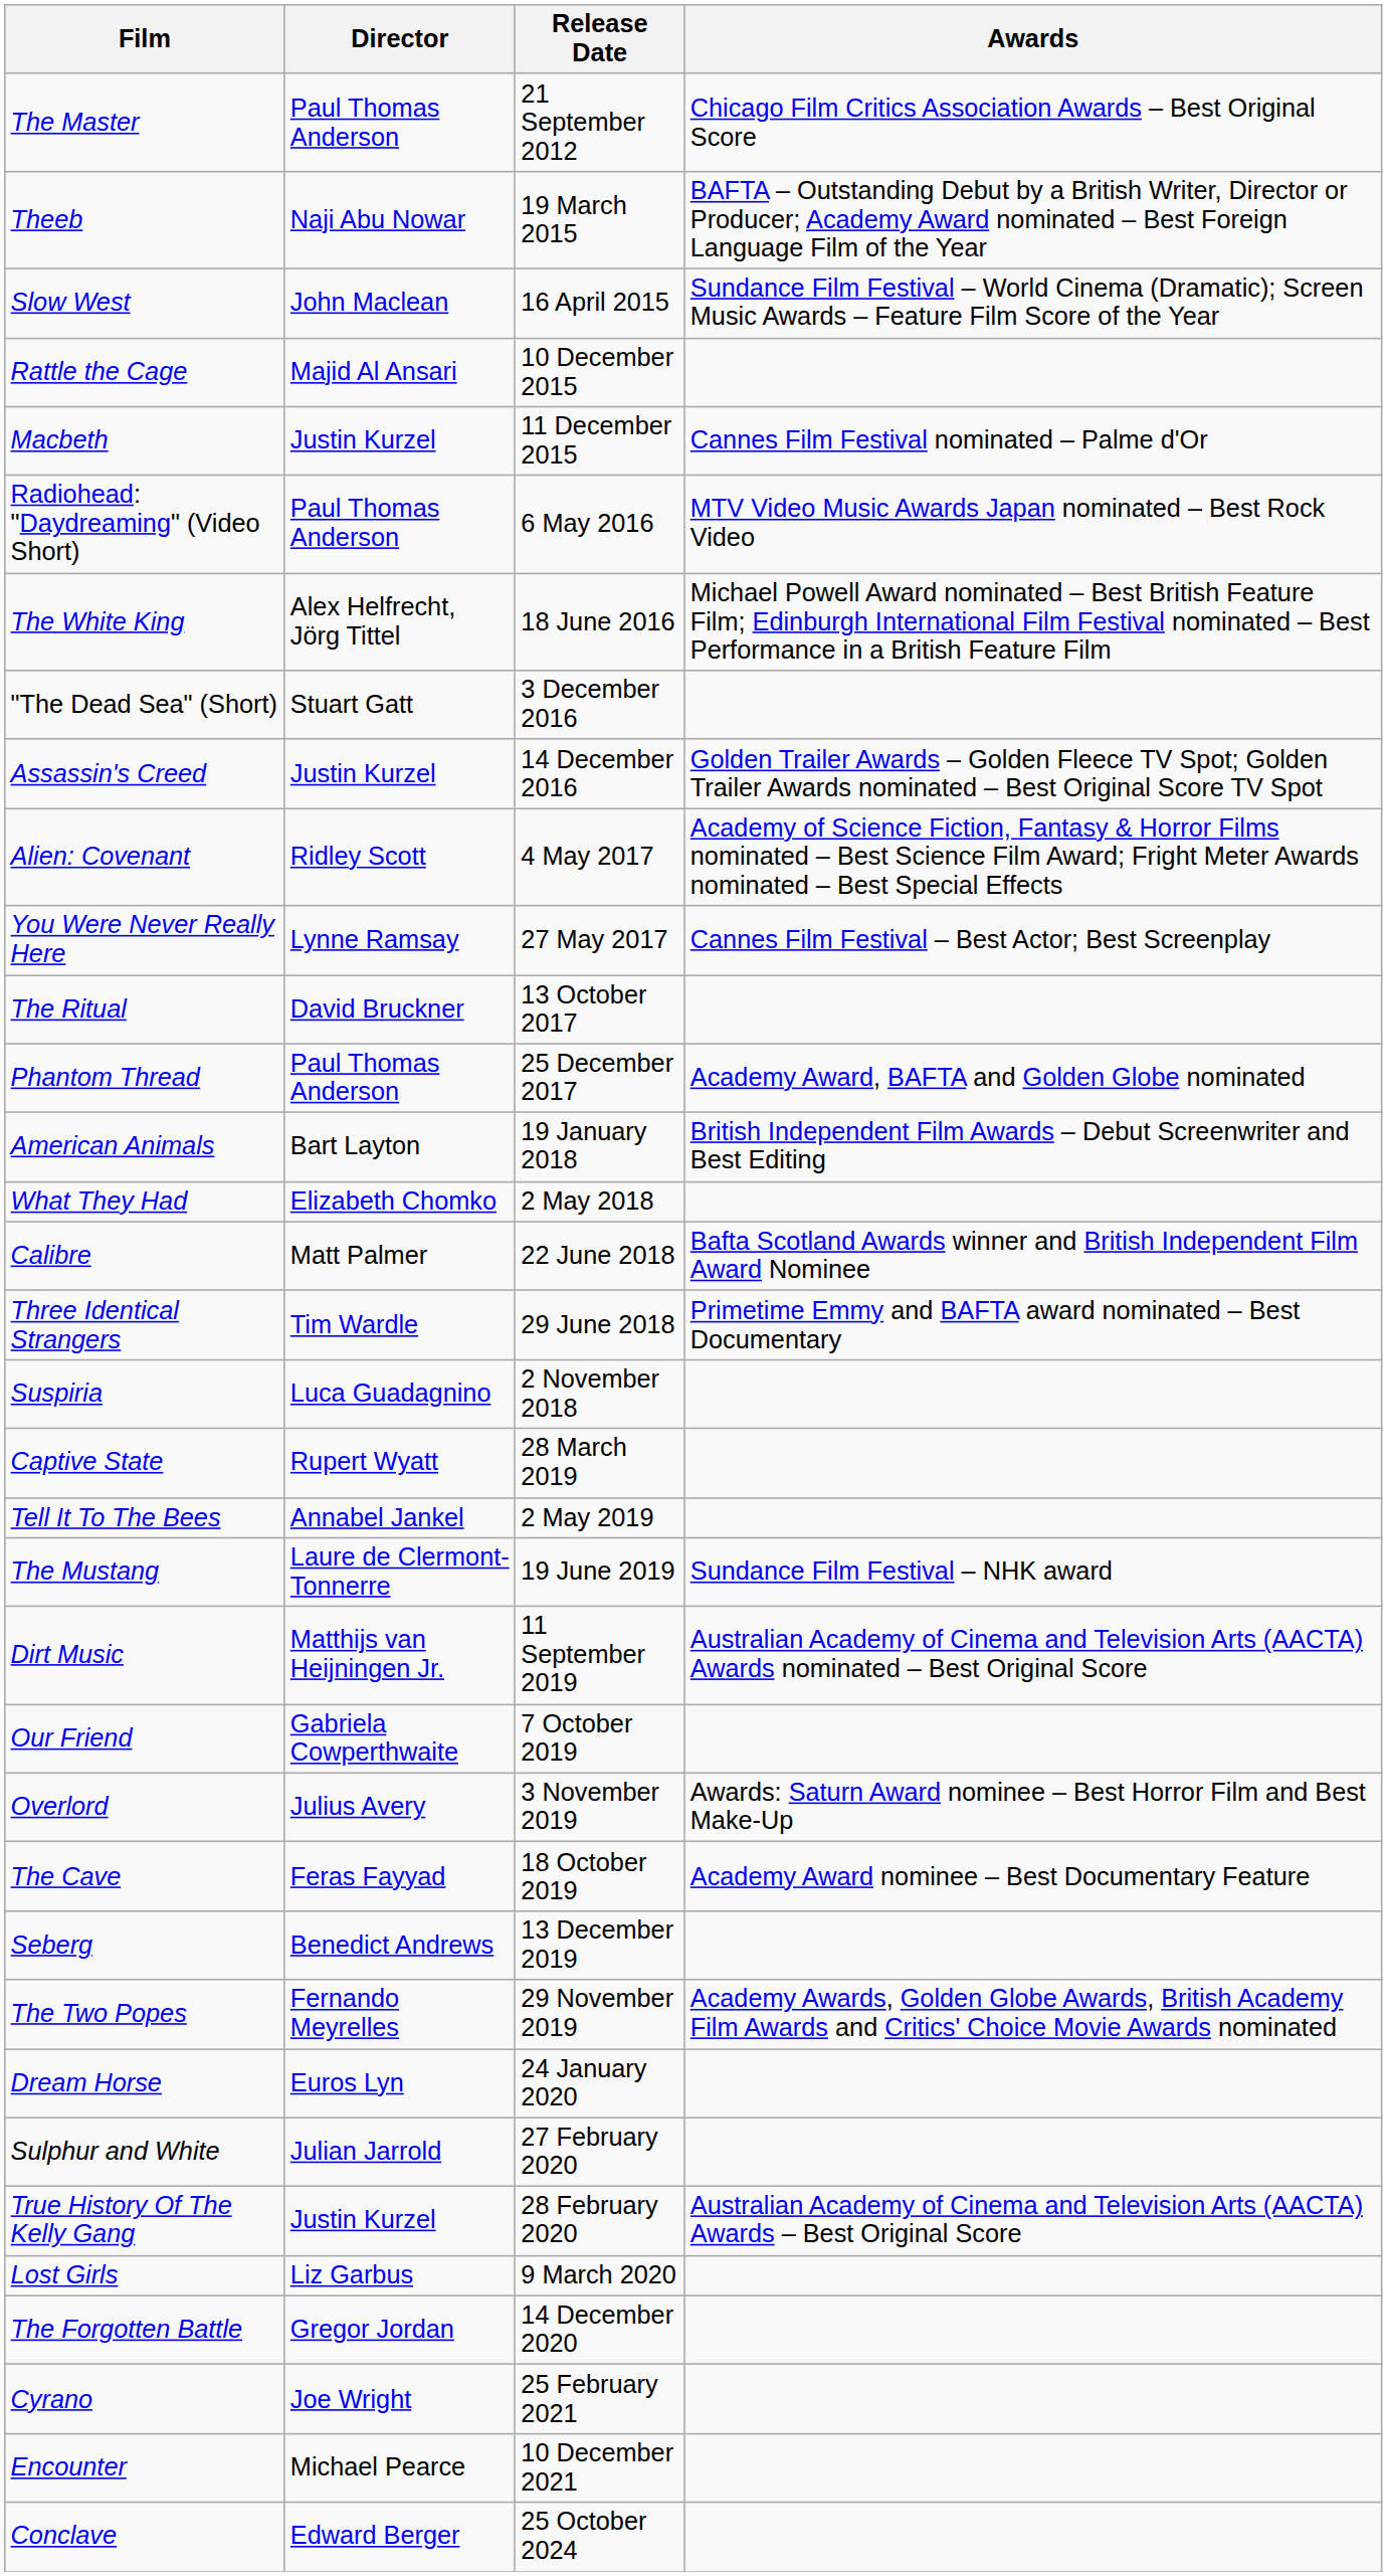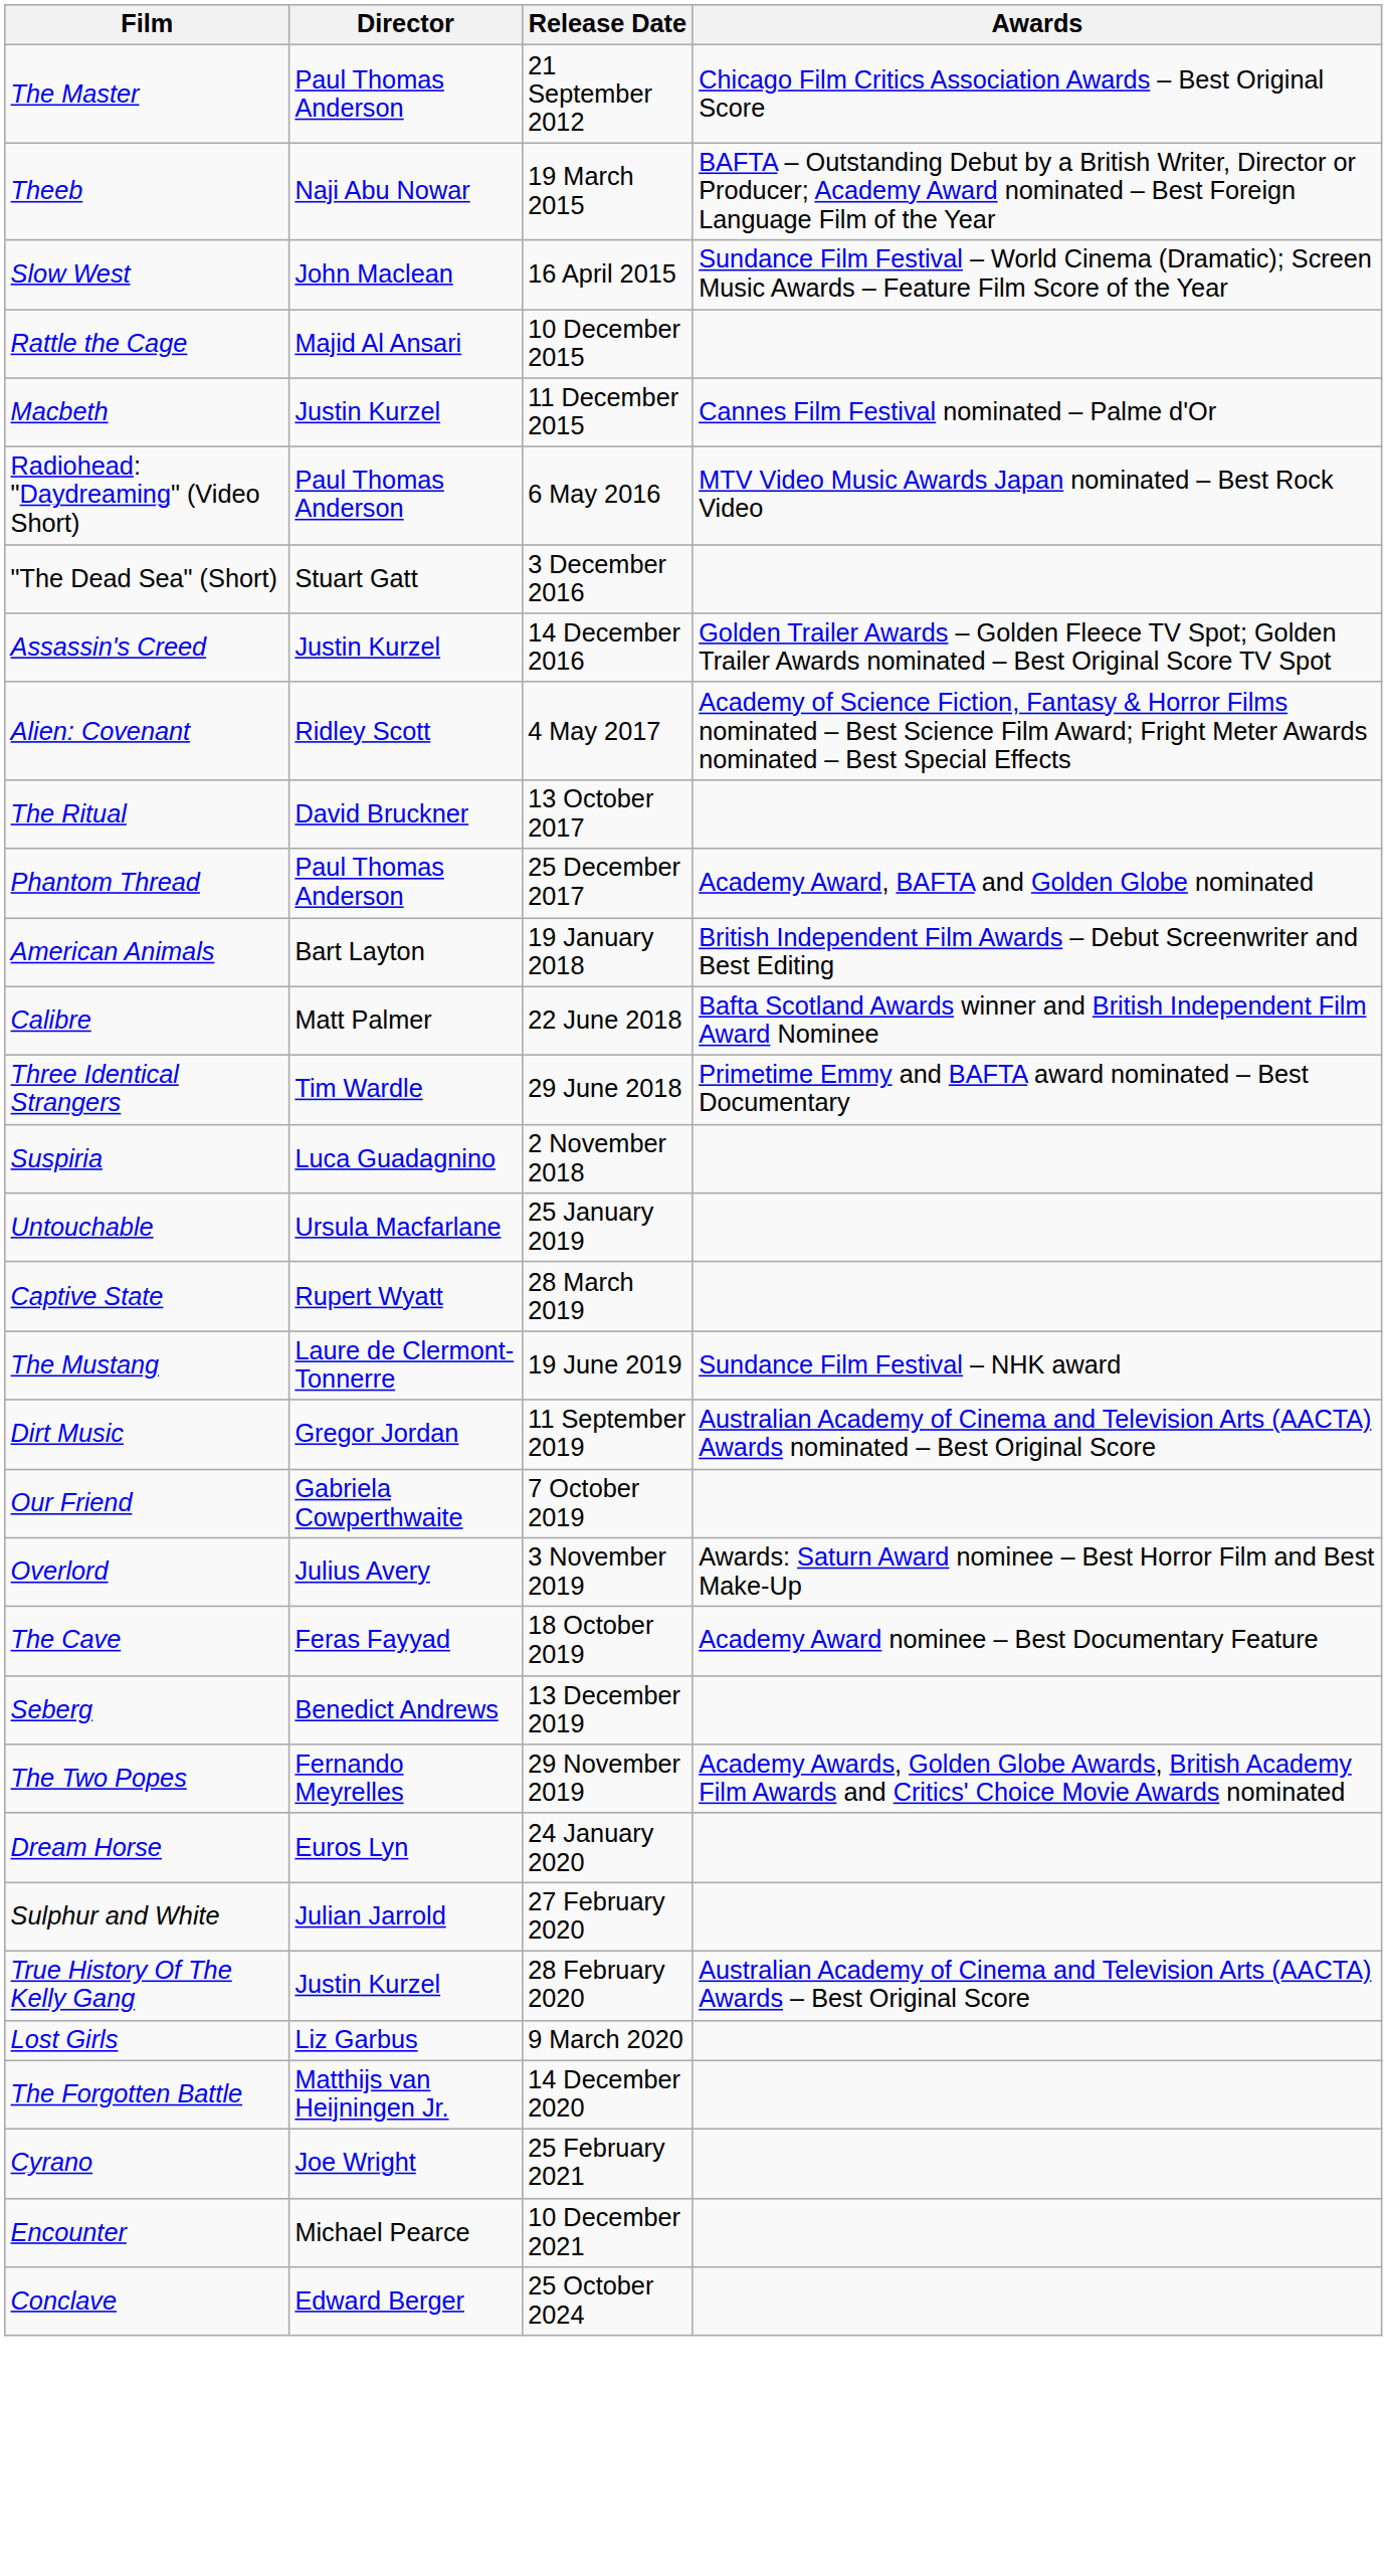- row: The White King | Alex Helfrecht, Jörg Tittel | 18 June 2016 | Michael Powell Award nominated – Best British Feature Film; Edinburgh International Film Festival nominated – Best Performance in a British Feature Film
- row: You Were Never Really Here | Lynne Ramsay | 27 May 2017 | Cannes Film Festival – Best Actor; Best Screenplay
- row: What They Had | Elizabeth Chomko | 2 May 2018
+ row: Untouchable | Ursula Macfarlane | 25 January 2019
- row: Tell It To The Bees | Annabel Jankel | 2 May 2019
Dirt Music | Director: Matthijs van Heijningen Jr. -> Gregor Jordan
The Forgotten Battle | Director: Gregor Jordan -> Matthijs van Heijningen Jr.
